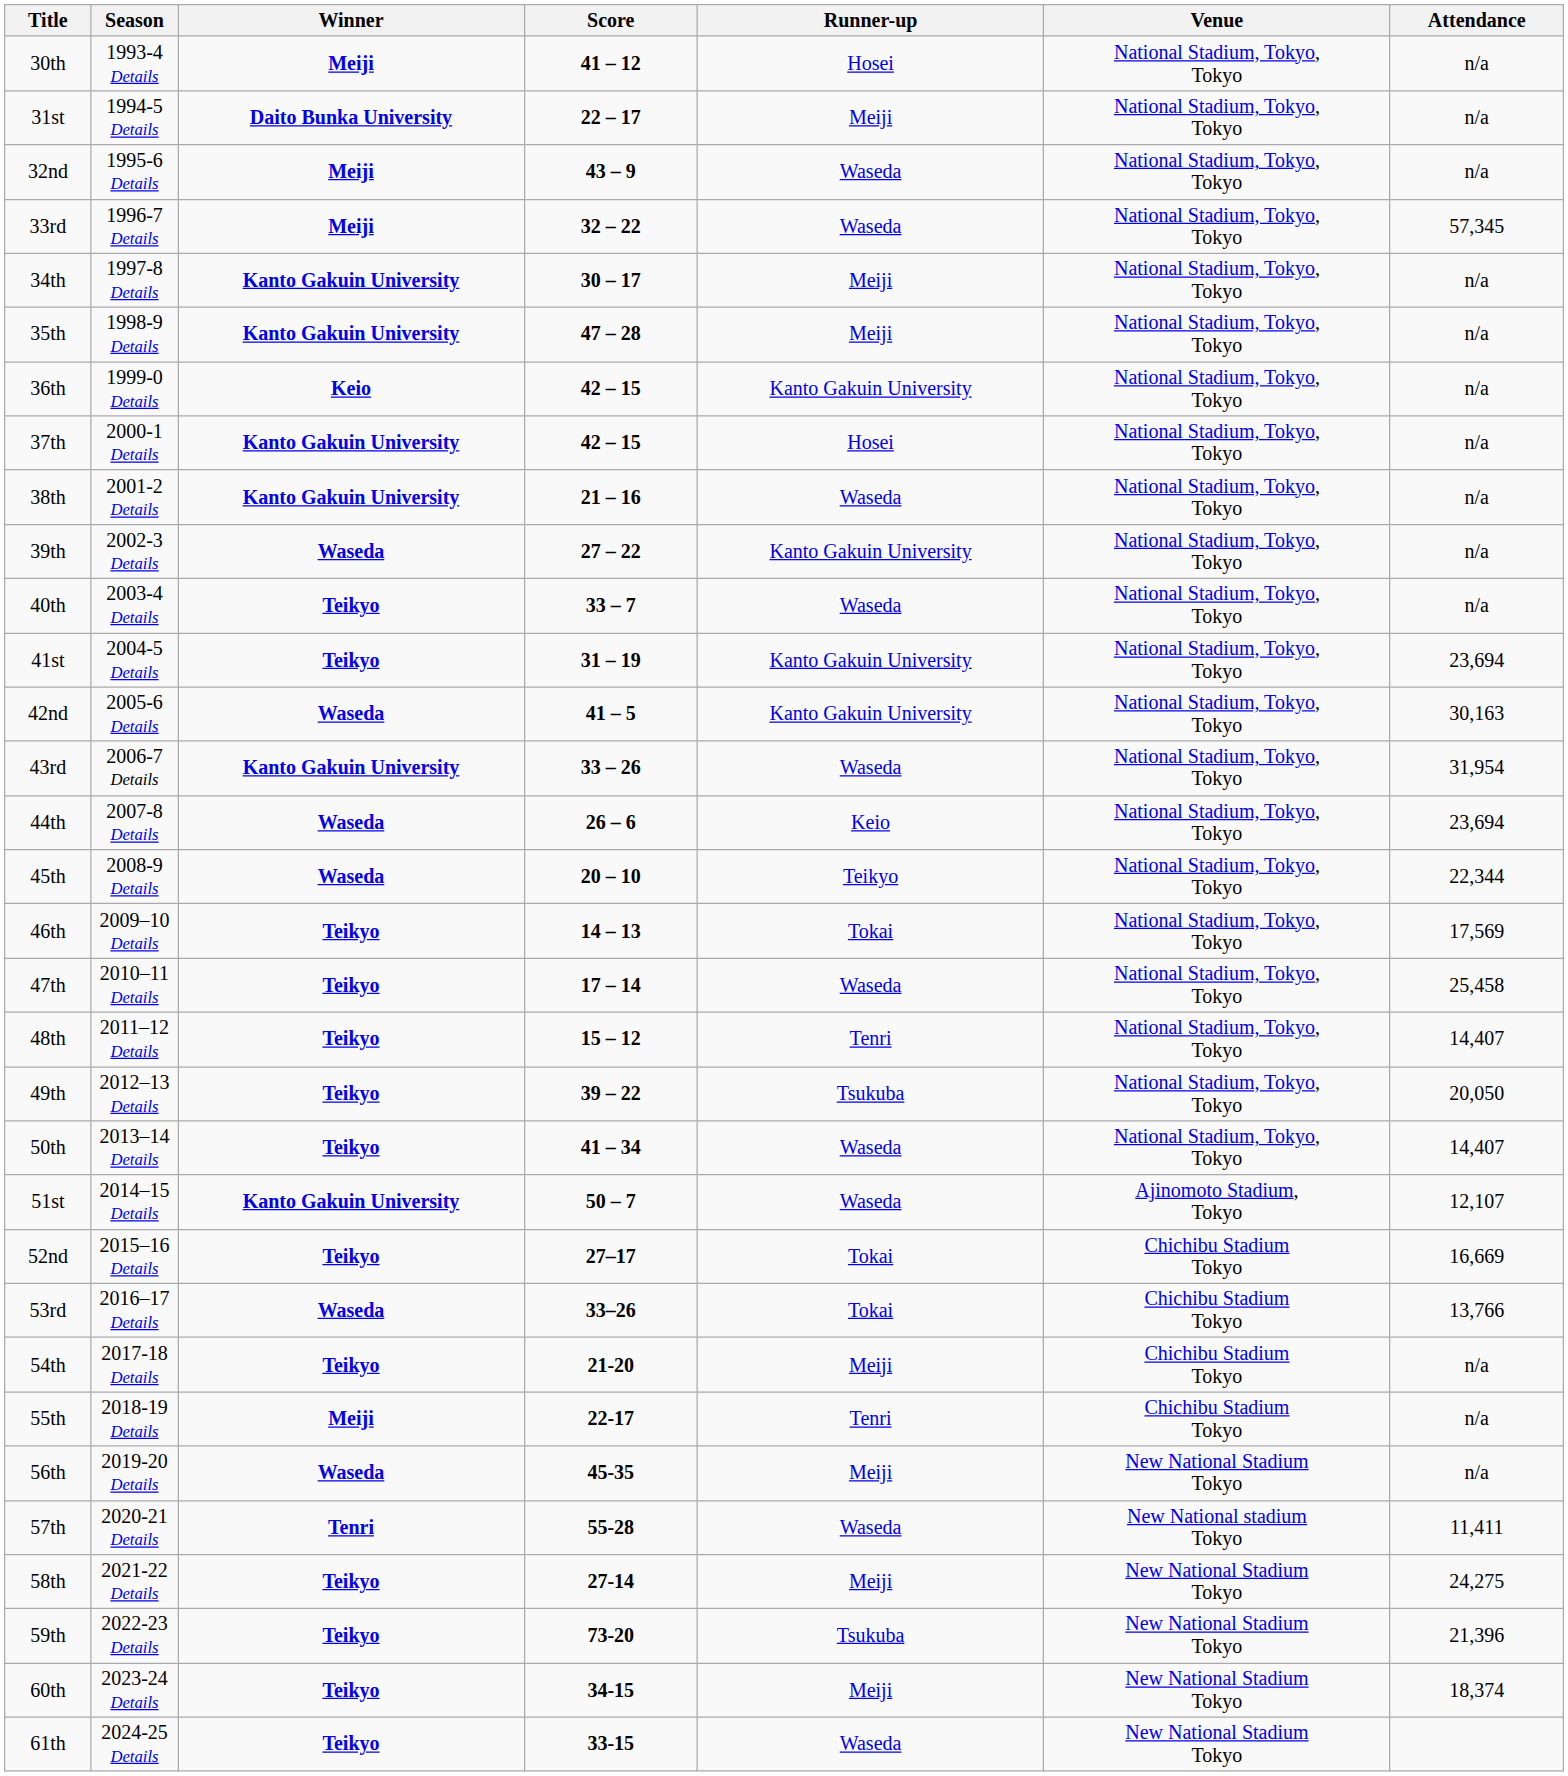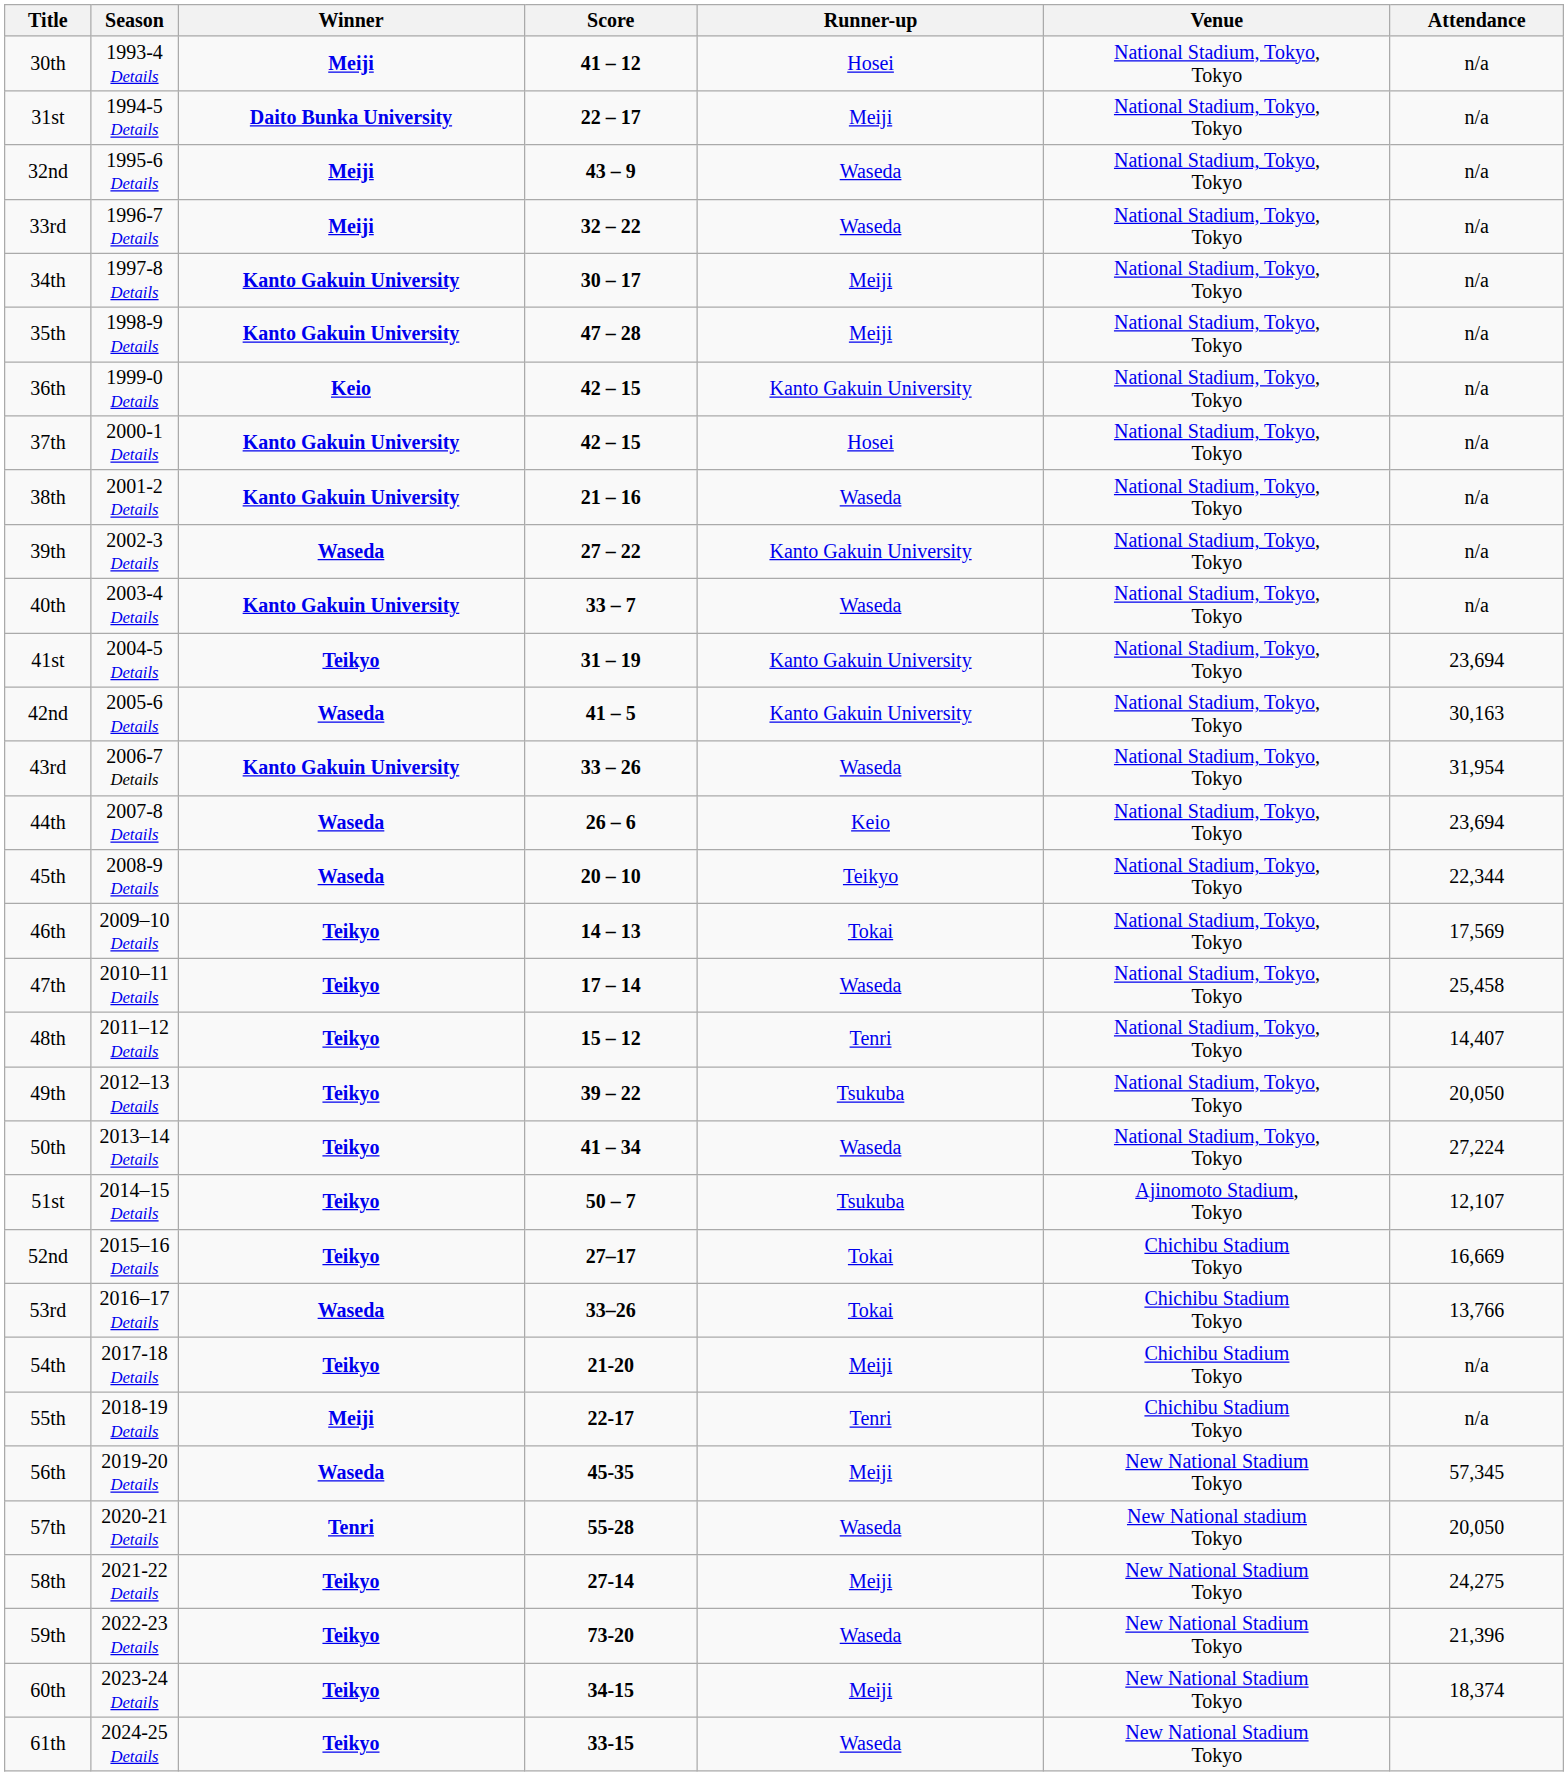33rd | Attendance: 57,345 -> n/a
40th | Winner: Teikyo -> Kanto Gakuin University
50th | Attendance: 14,407 -> 27,224
51st | Winner: Kanto Gakuin University -> Teikyo
51st | Runner-up: Waseda -> Tsukuba
56th | Attendance: n/a -> 57,345
57th | Attendance: 11,411 -> 20,050
59th | Runner-up: Tsukuba -> Waseda
